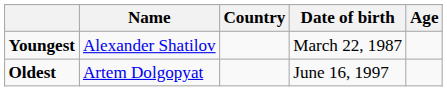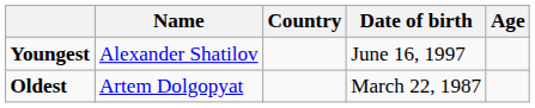Youngest | Date of birth: March 22, 1987 -> June 16, 1997
Oldest | Date of birth: June 16, 1997 -> March 22, 1987
